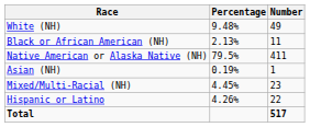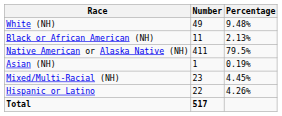columns swapped: Number <-> Percentage
